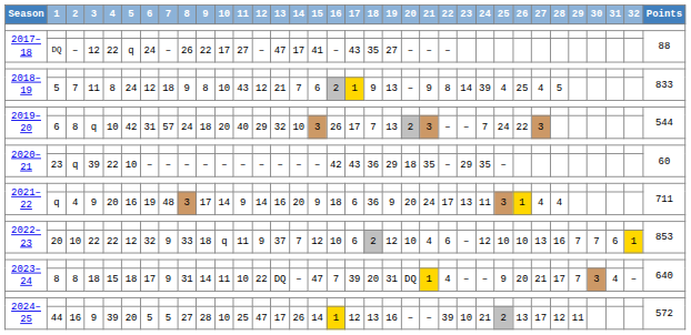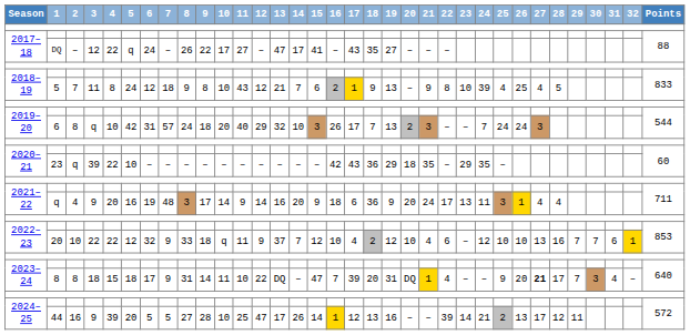2018–19 / 5 | 23: 14 -> 10
2019–20 / 6 | 26: 22 -> 24
2022–23 / 20 | 17: 6 -> 4
2023–24 / 8 | 27: normal -> bold
2024–25 / 44 | 23: 10 -> 14
